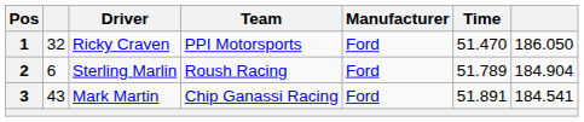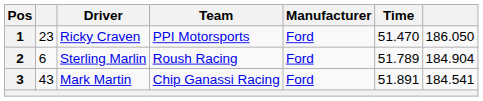1 | column 2: 32 -> 23
